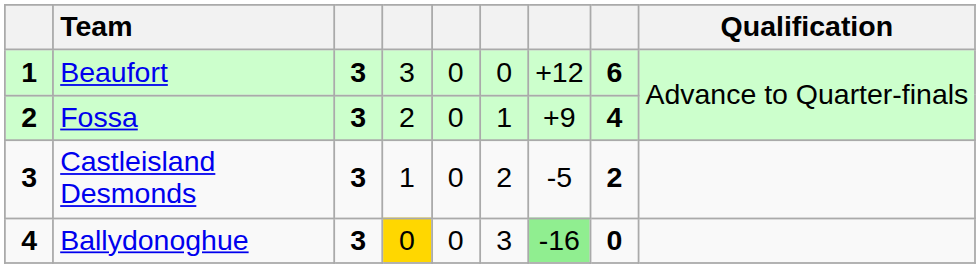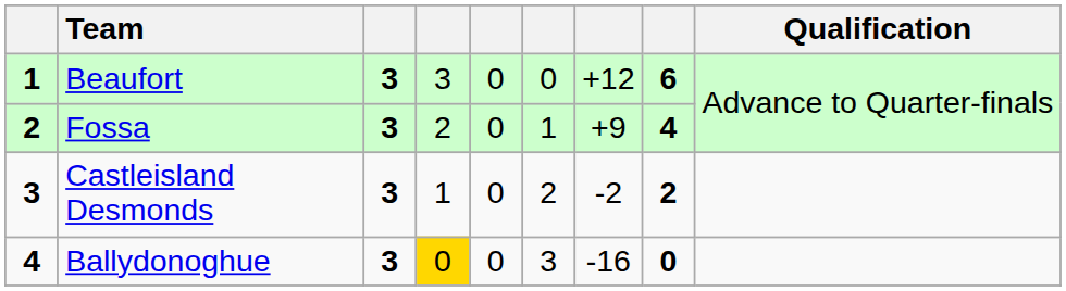Castleisland Desmonds | column 7: -5 -> -2
Ballydonoghue | column 7: lightgreen background -> no background
